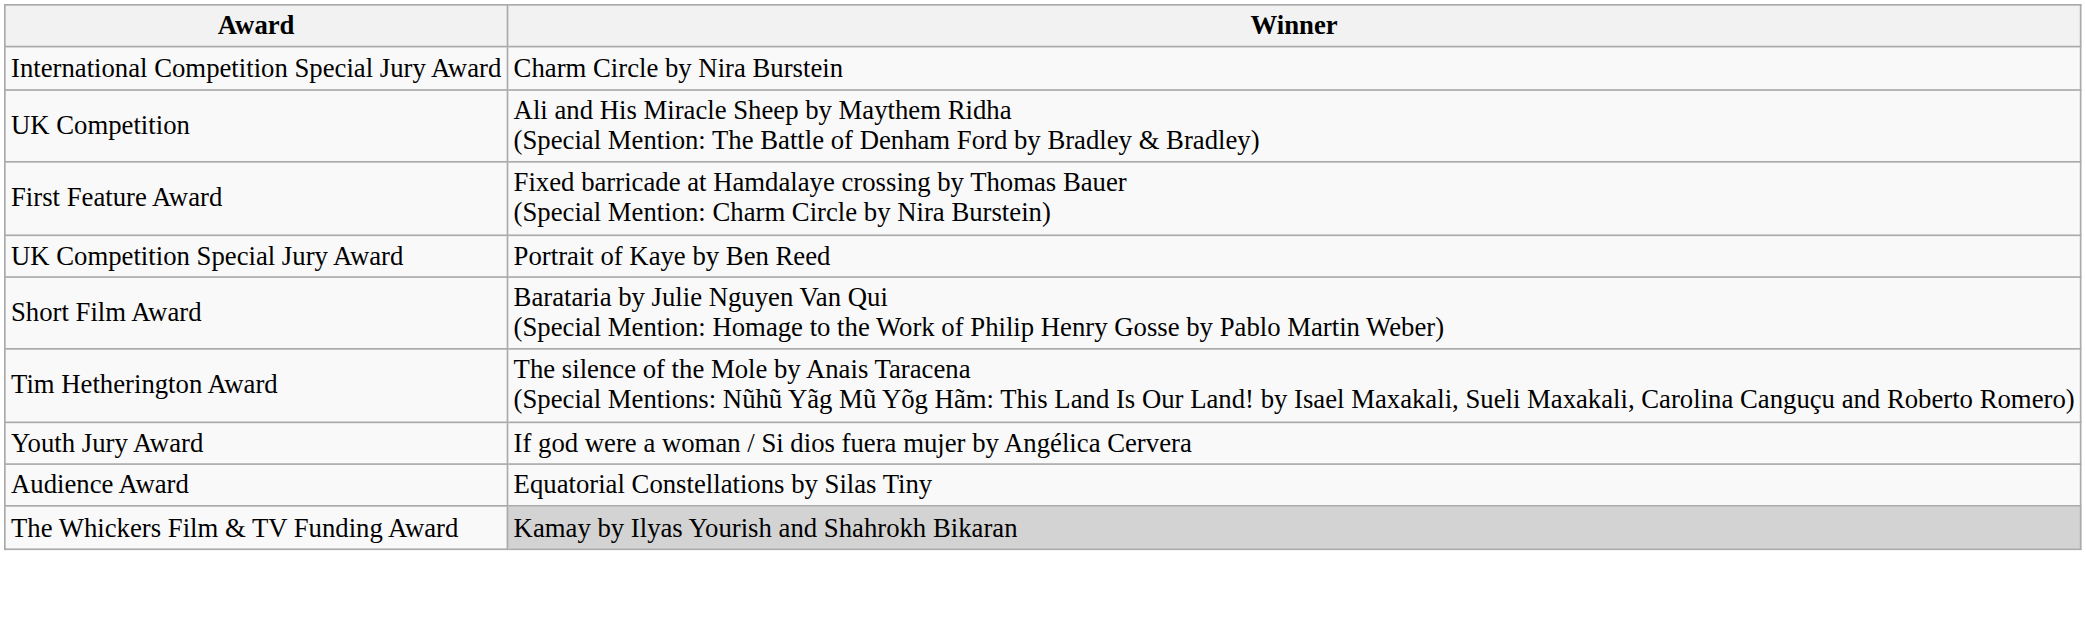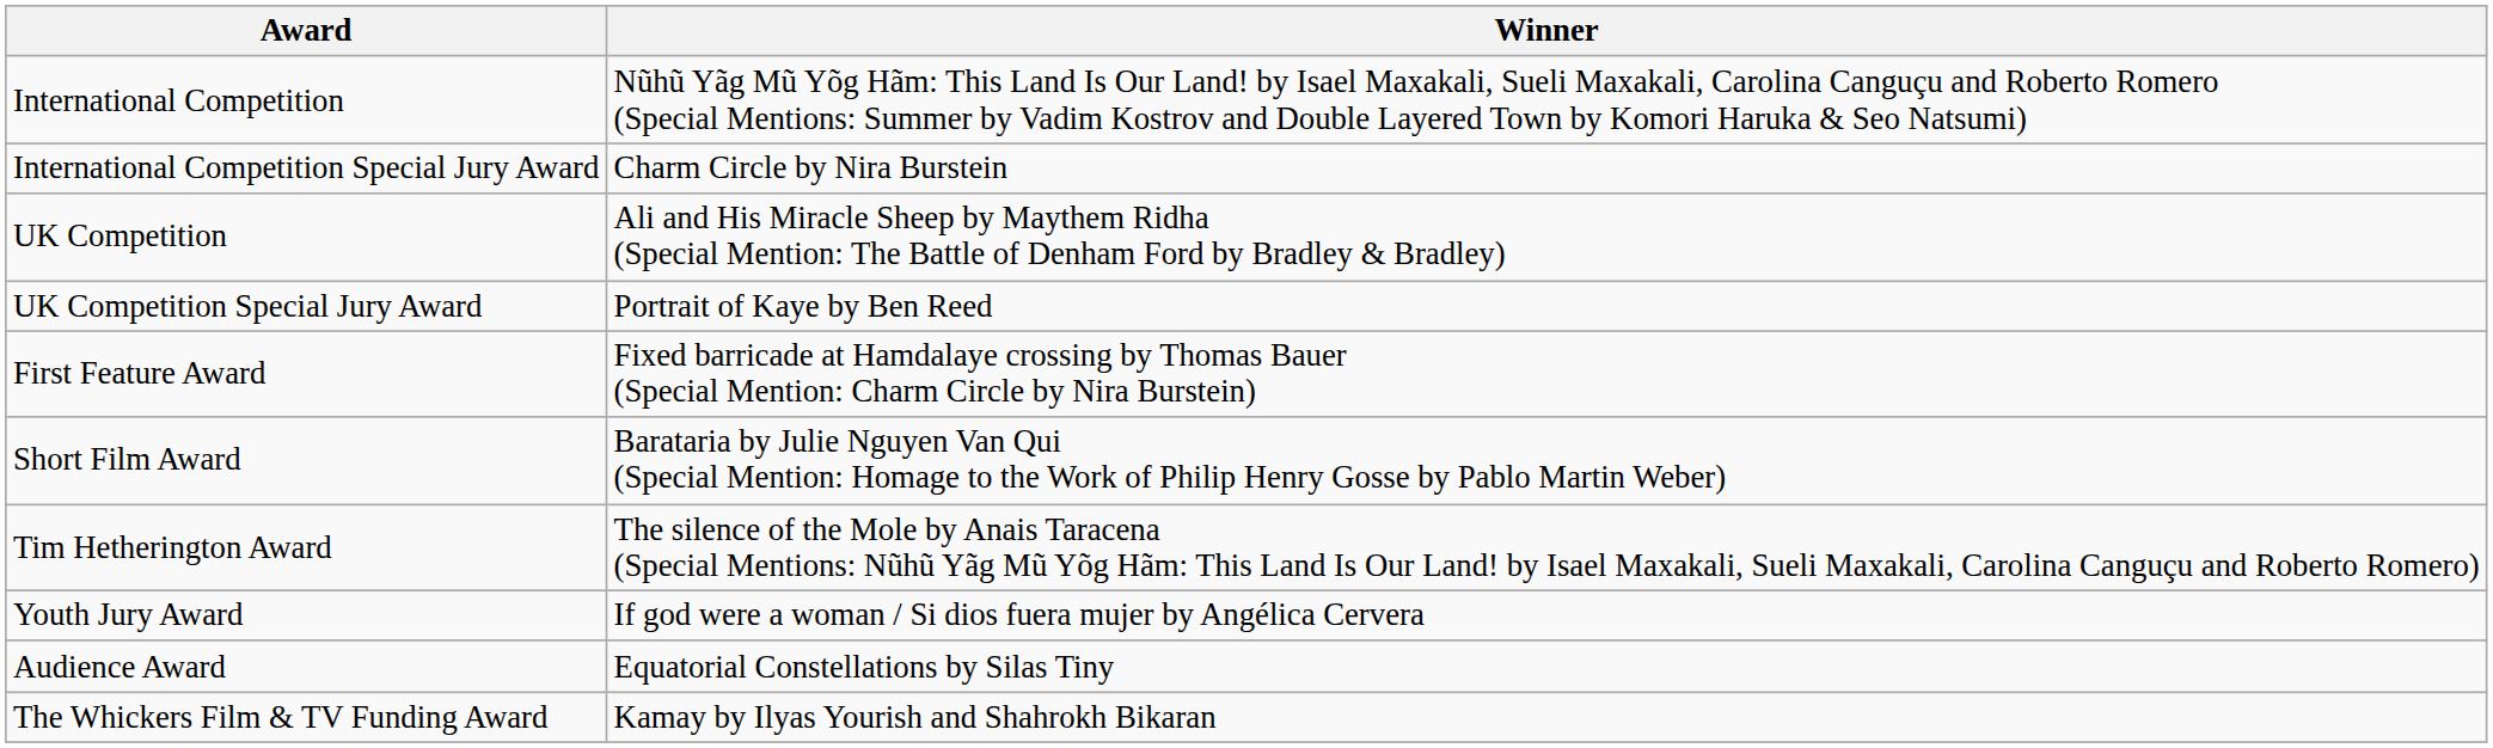+ row: International Competition | Nũhũ Yãg Mũ Yõg Hãm: This Land Is Our Land! by Isael Maxakali, Sueli Maxakali, Carolina Canguçu and Roberto Romero (Special Mentions: Summer by Vadim Kostrov and Double Layered Town by Komori Haruka & Seo Natsumi)
rows swapped: UK Competition Special Jury Award <-> First Feature Award
The Whickers Film & TV Funding Award | Winner: lightgrey background -> no background
